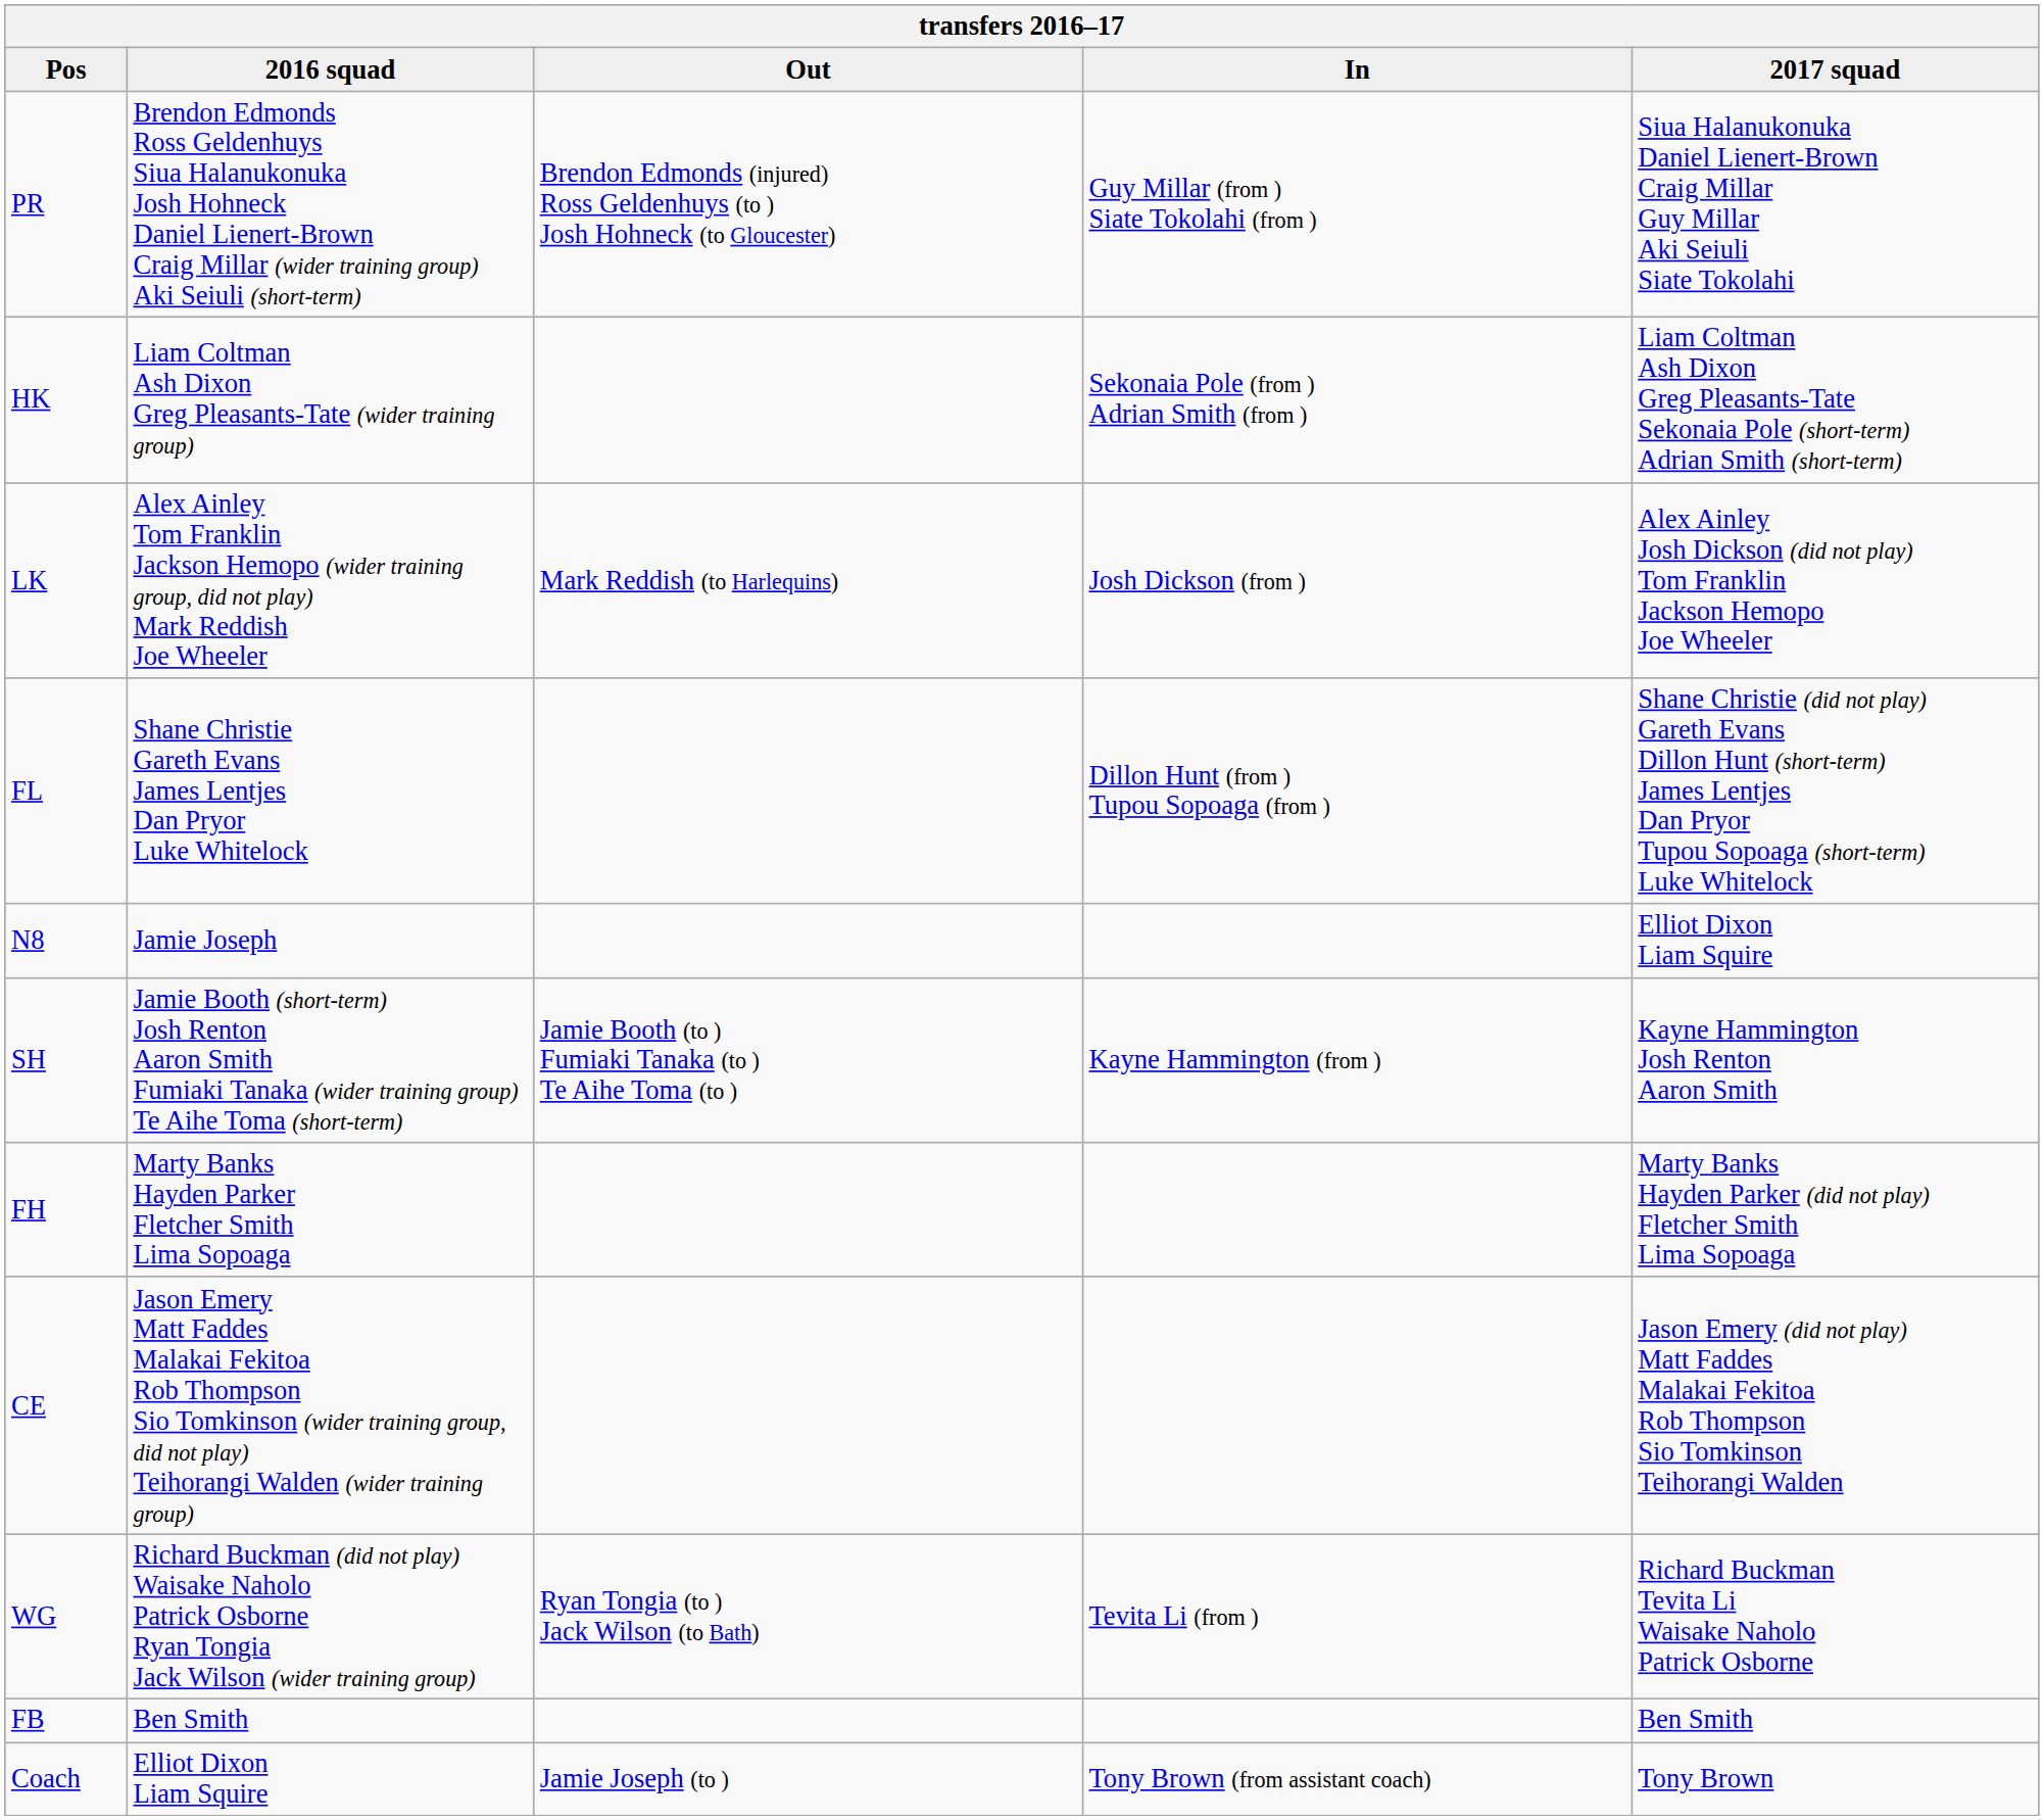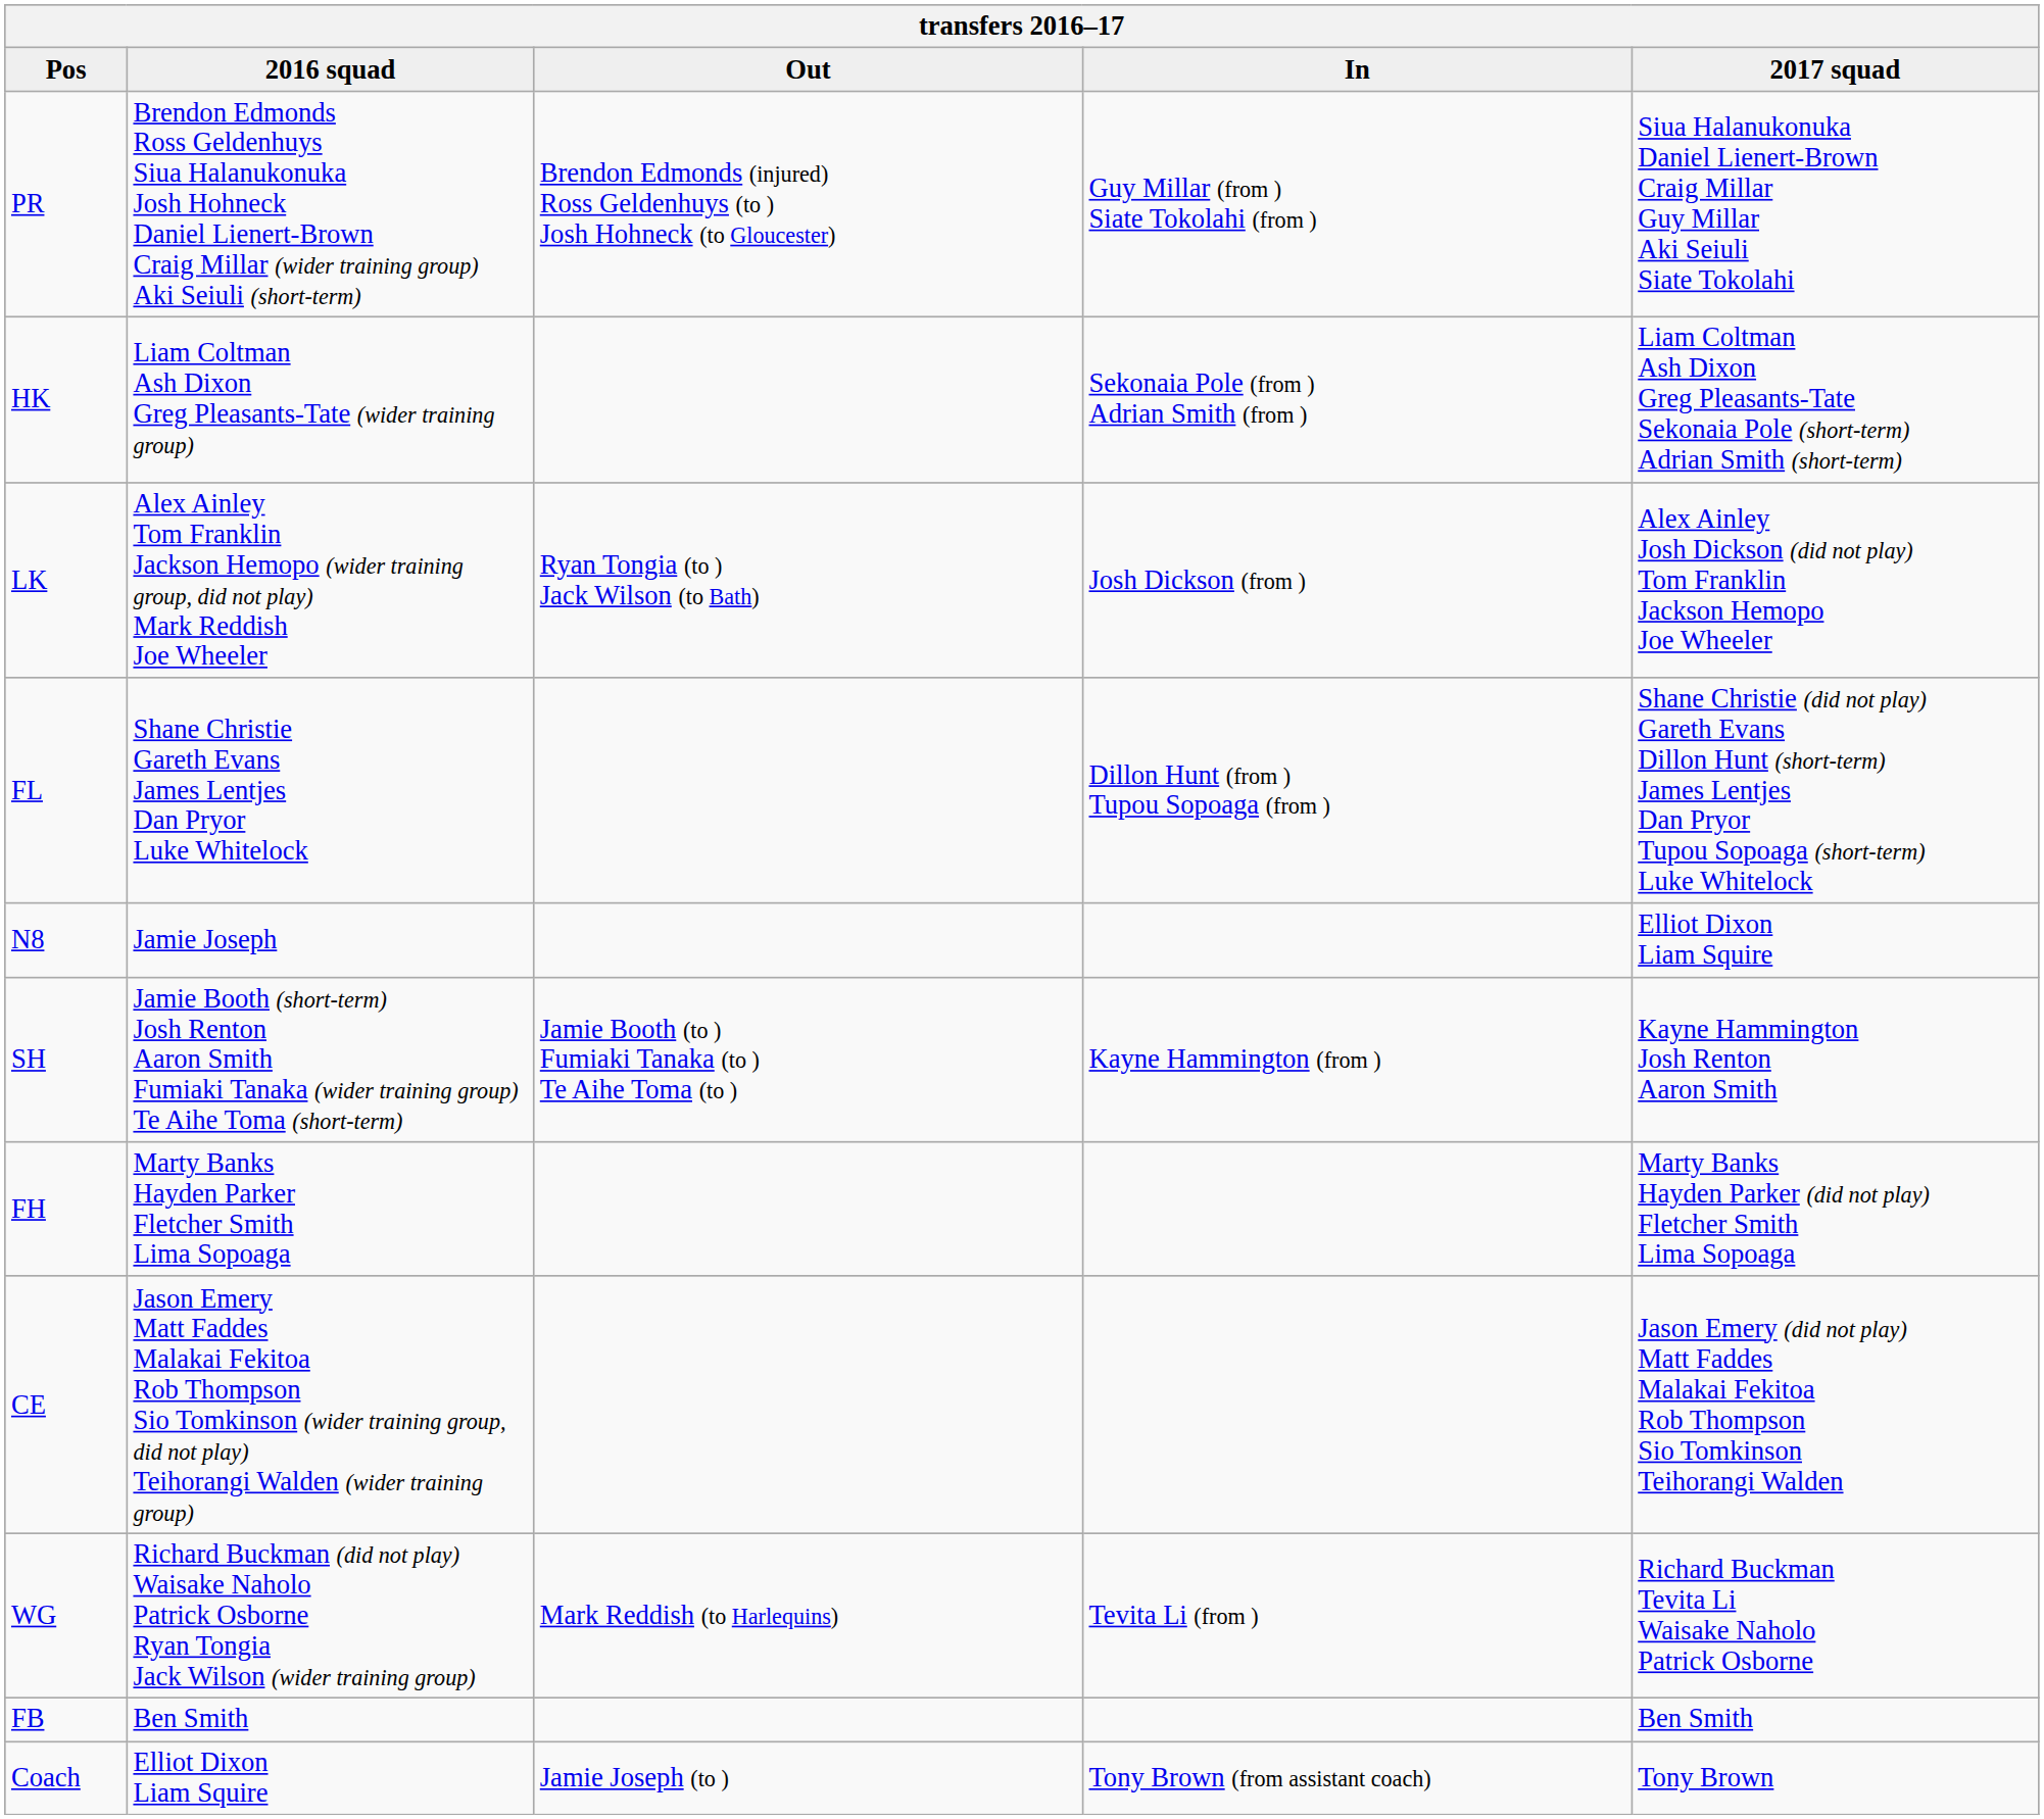LK | Out: Mark Reddish (to Harlequins) -> Ryan Tongia (to ) Jack Wilson (to Bath)
WG | Out: Ryan Tongia (to ) Jack Wilson (to Bath) -> Mark Reddish (to Harlequins)
